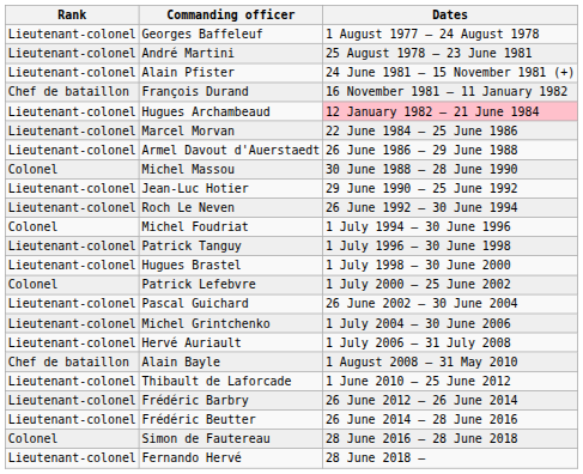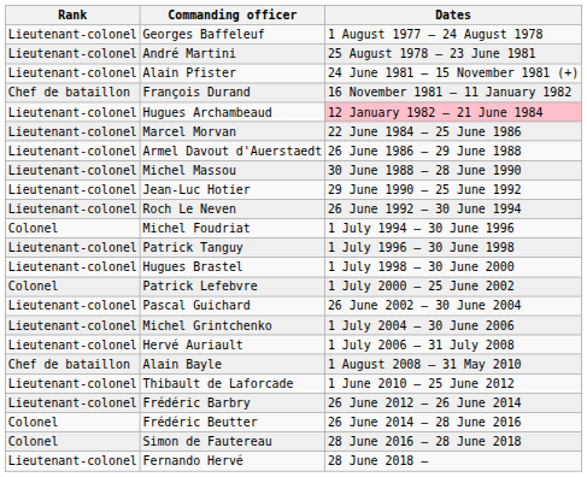Michel Massou | Rank: Colonel -> Lieutenant-colonel
Frédéric Beutter | Rank: Lieutenant-colonel -> Colonel
